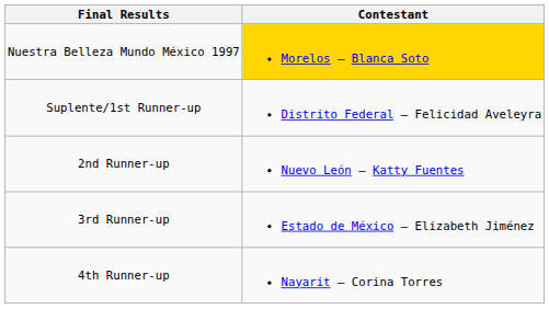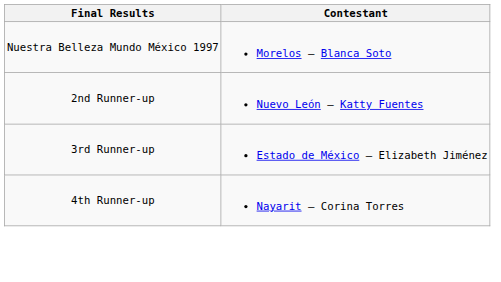Nuestra Belleza Mundo México 1997 | Contestant: gold background -> no background
- row: Suplente/1st Runner-up | Distrito Federal – Felicidad Aveleyra
